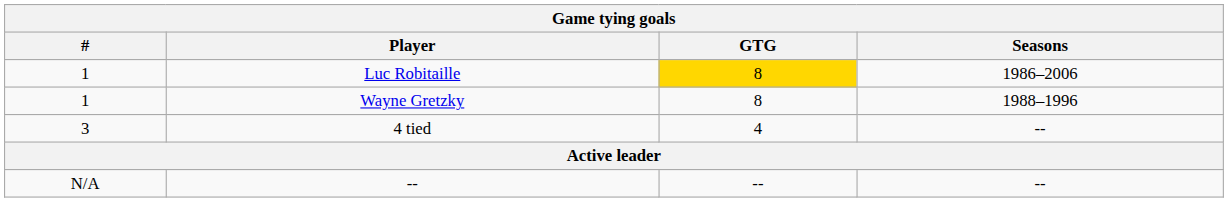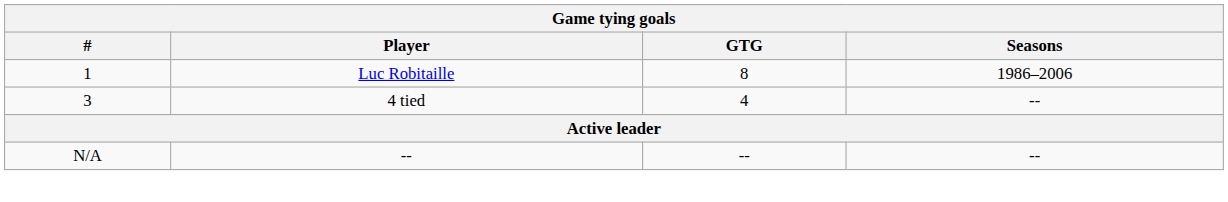Luc Robitaille | GTG: gold background -> no background
- row: 1 | Wayne Gretzky | 8 | 1988–1996
